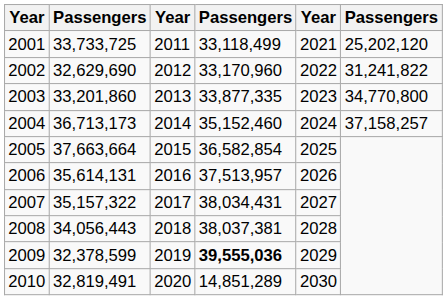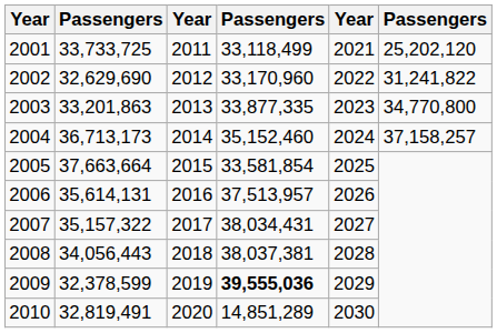2003 | column 2: 33,201,860 -> 33,201,863
2005 | column 4: 36,582,854 -> 33,581,854
